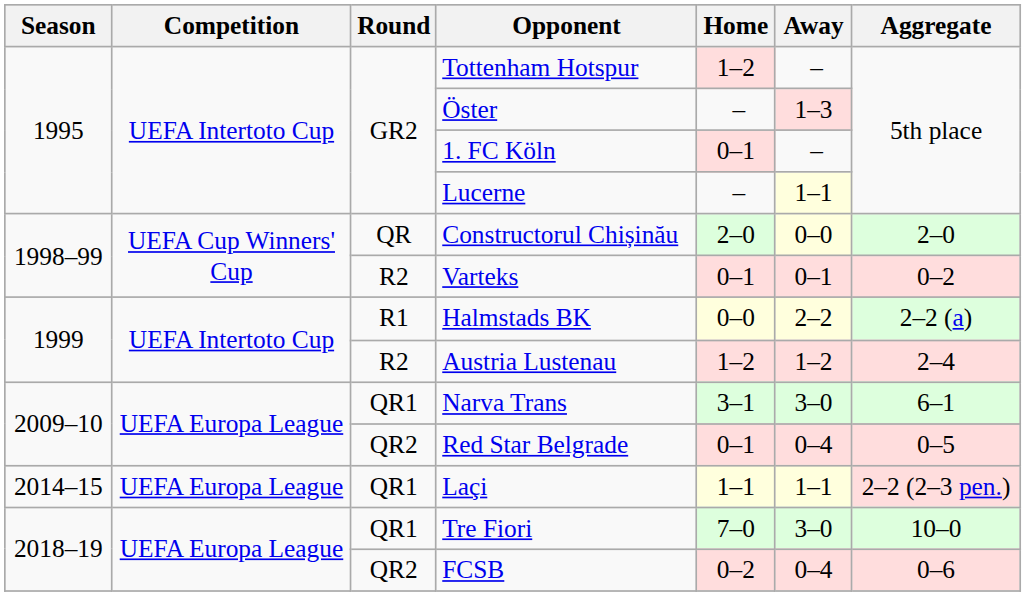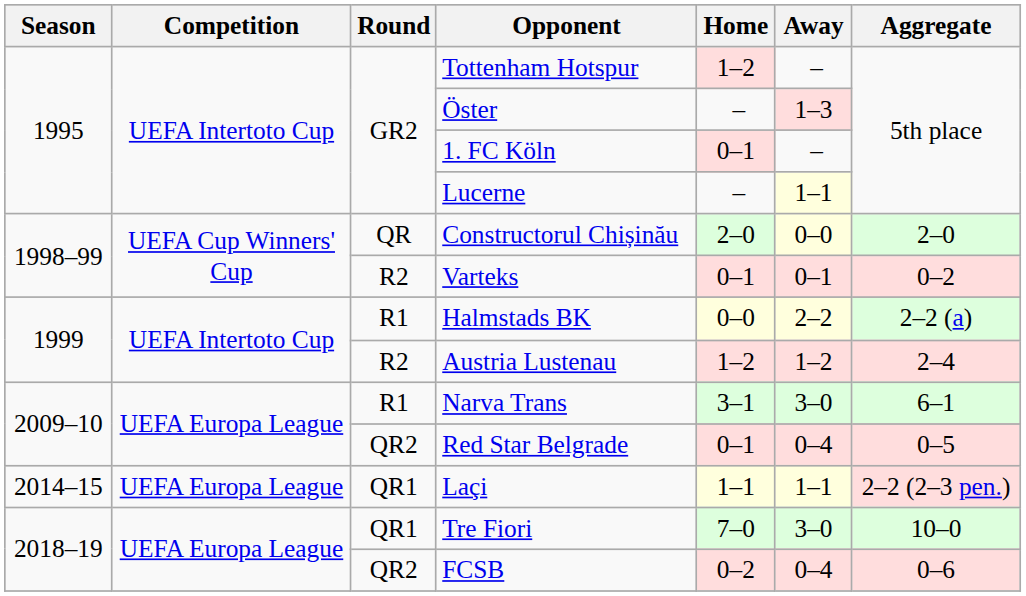Narva Trans | Round: QR1 -> R1
